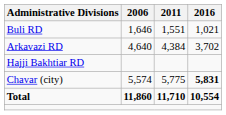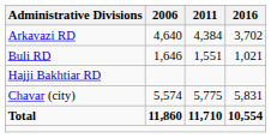rows swapped: Arkavazi RD <-> Buli RD
Chavar (city) | 2016: bold -> normal
